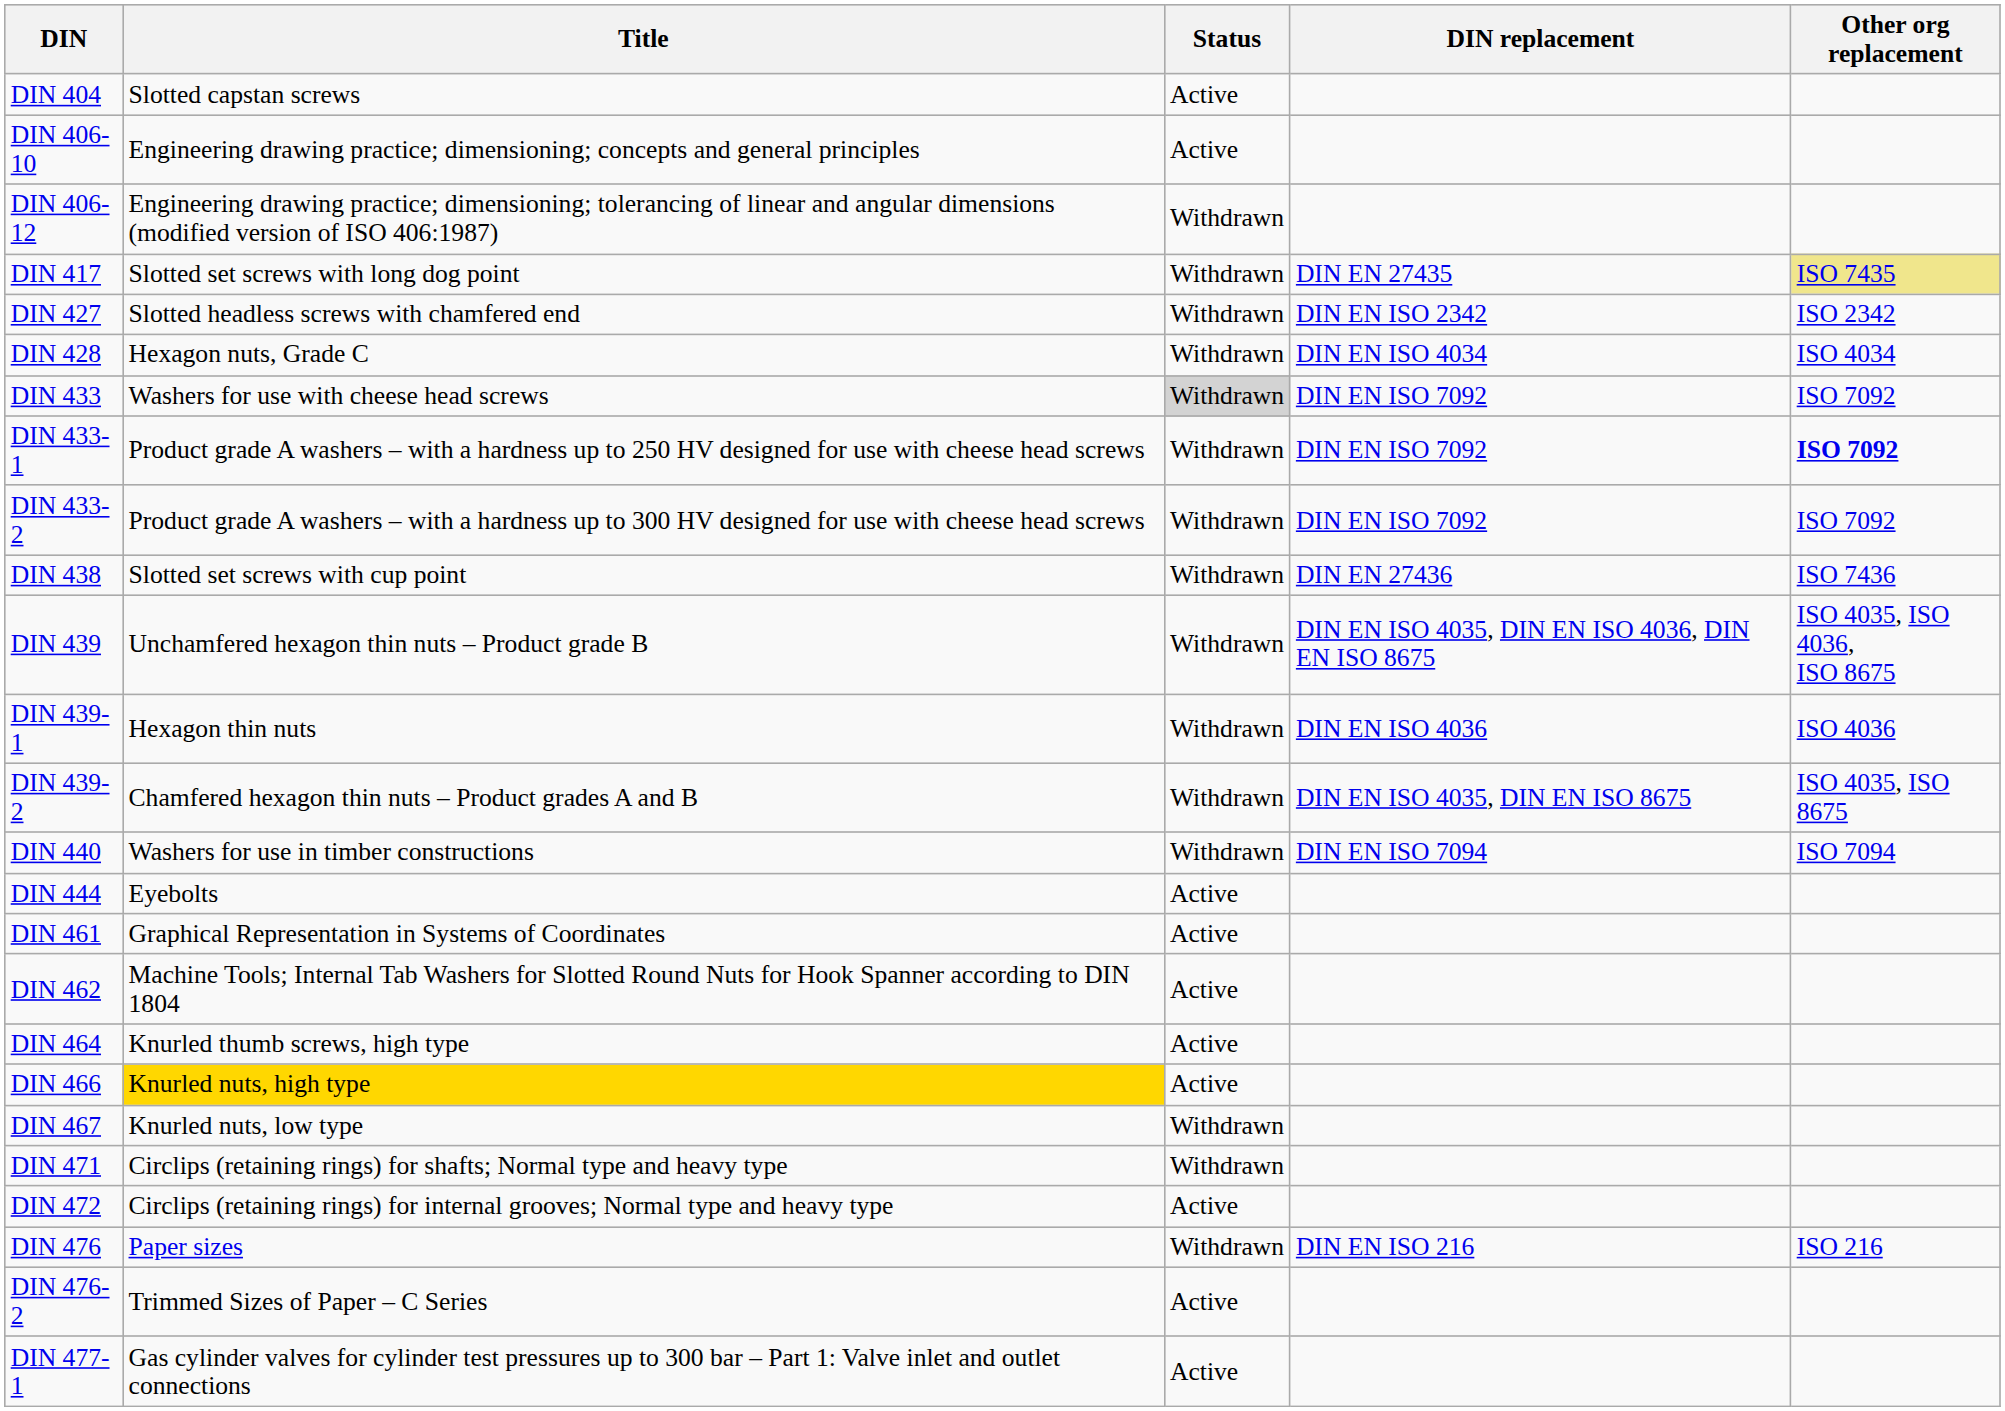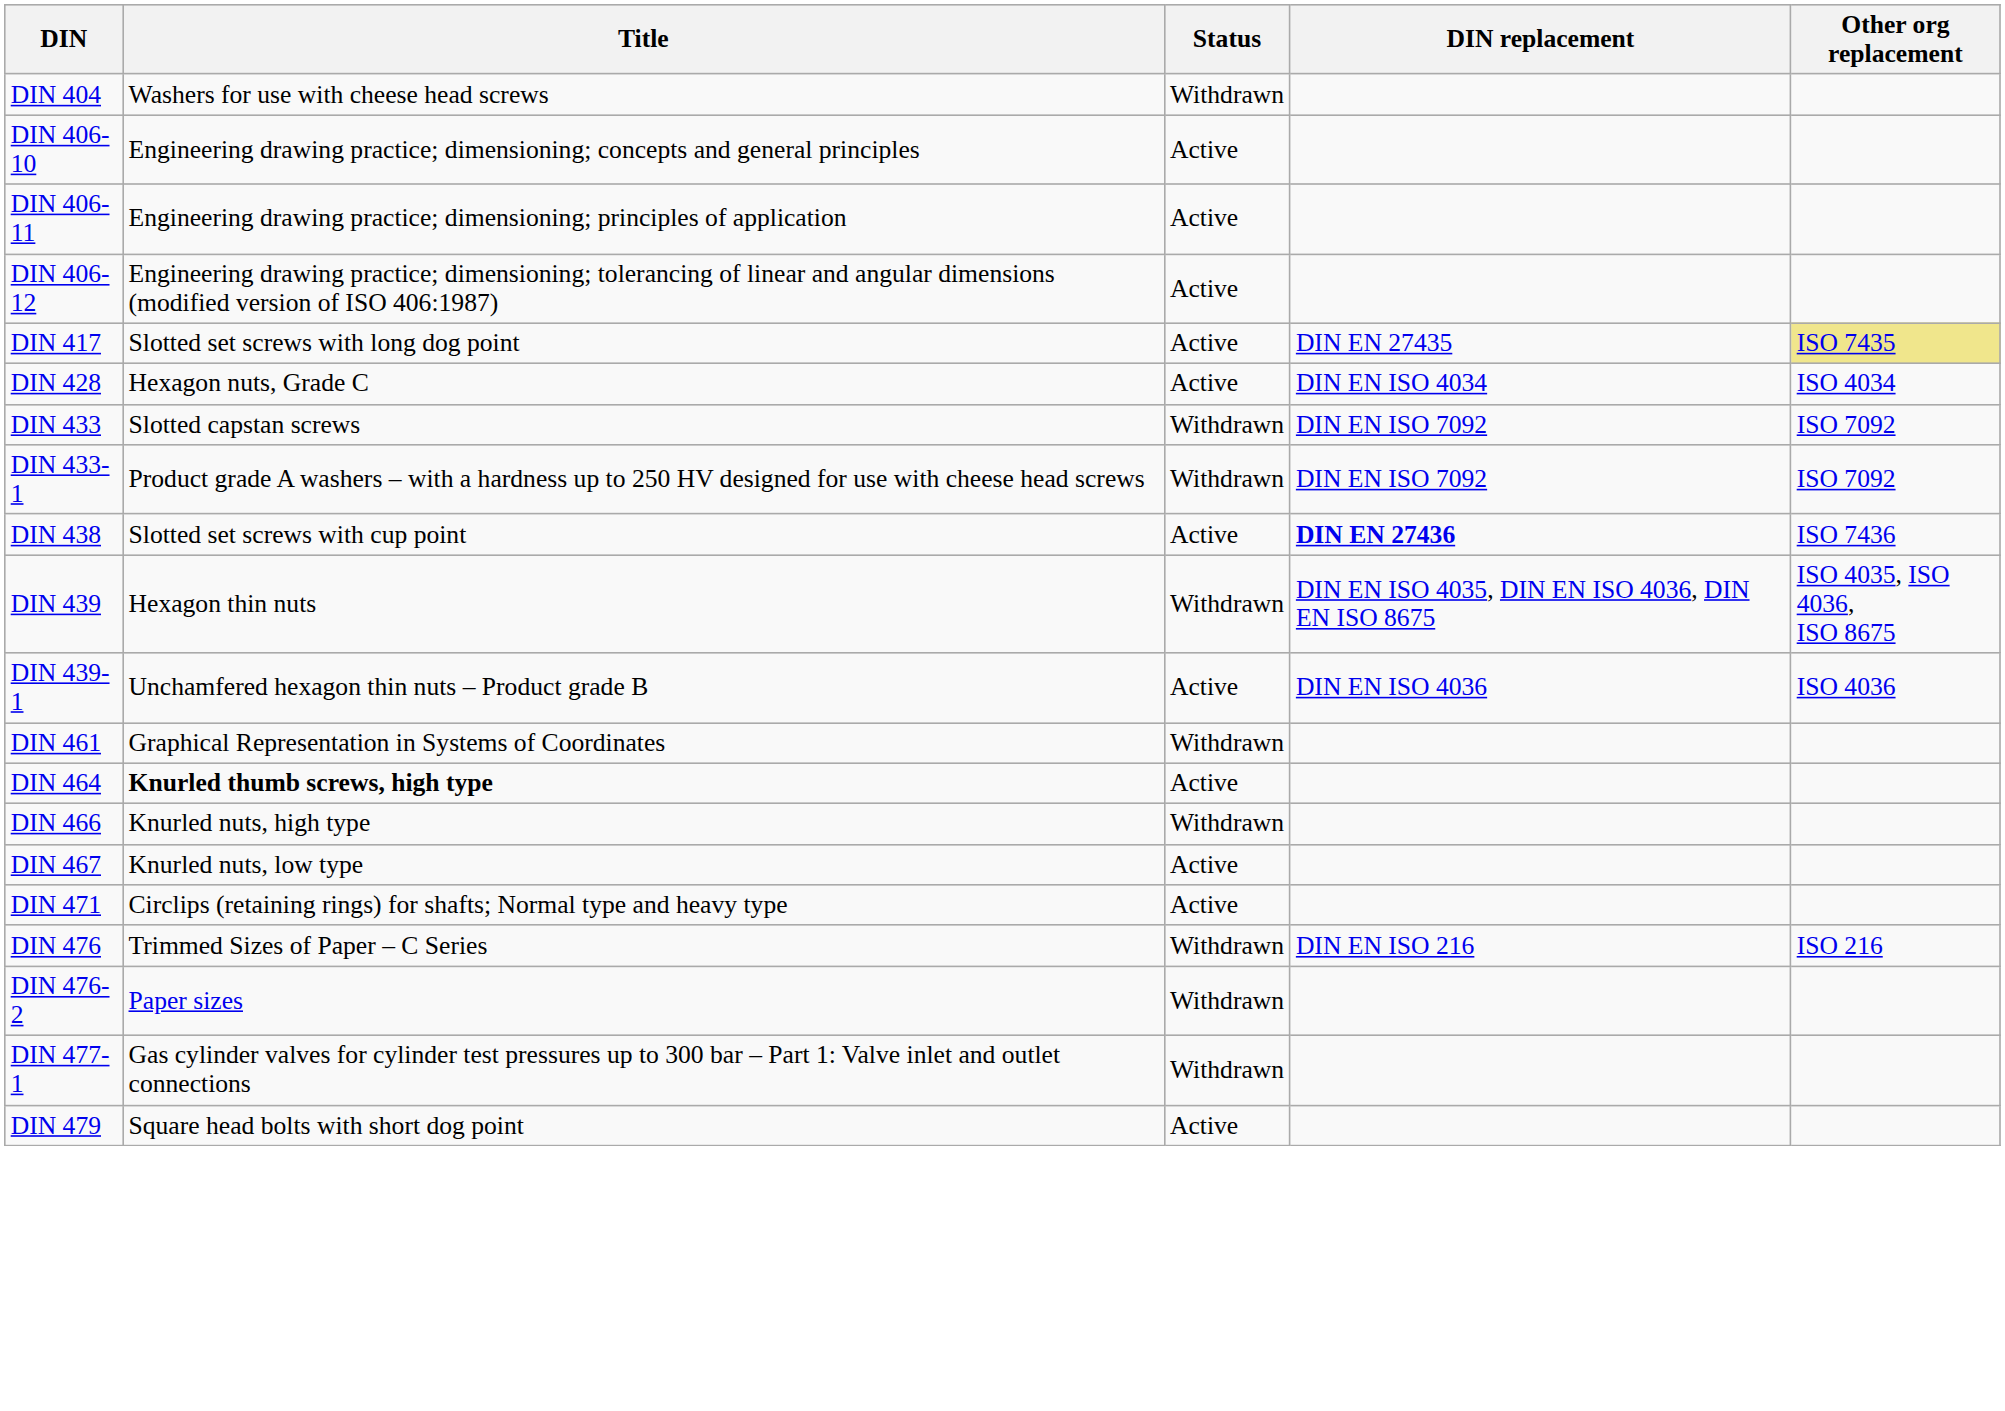DIN 404 | Title: Slotted capstan screws -> Washers for use with cheese head screws
DIN 404 | Status: Active -> Withdrawn
+ row: DIN 406-11 | Engineering drawing practice; dimensioning; principles of application | Active
DIN 406-12 | Status: Withdrawn -> Active
DIN 417 | Status: Withdrawn -> Active
- row: DIN 427 | Slotted headless screws with chamfered end | Withdrawn | DIN EN ISO 2342 | ISO 2342
DIN 428 | Status: Withdrawn -> Active
DIN 433 | Title: Washers for use with cheese head screws -> Slotted capstan screws
DIN 433 | Status: lightgrey background -> no background
DIN 433-1 | Other org replacement: bold -> normal
- row: DIN 433-2 | Product grade A washers – with a hardness up to 300 HV designed for use with cheese head screws | Withdrawn | DIN EN ISO 7092 | ISO 7092
DIN 438 | Status: Withdrawn -> Active
DIN 438 | DIN replacement: normal -> bold
DIN 439 | Title: Unchamfered hexagon thin nuts – Product grade B -> Hexagon thin nuts
DIN 439-1 | Title: Hexagon thin nuts -> Unchamfered hexagon thin nuts – Product grade B
DIN 439-1 | Status: Withdrawn -> Active
- row: DIN 439-2 | Chamfered hexagon thin nuts – Product grades A and B | Withdrawn | DIN EN ISO 4035, DIN EN ISO 8675 | ISO 4035, ISO 8675
- row: DIN 440 | Washers for use in timber constructions | Withdrawn | DIN EN ISO 7094 | ISO 7094
- row: DIN 444 | Eyebolts | Active
DIN 461 | Status: Active -> Withdrawn
- row: DIN 462 | Machine Tools; Internal Tab Washers for Slotted Round Nuts for Hook Spanner according to DIN 1804 | Active
DIN 464 | Title: normal -> bold
DIN 466 | Title: gold background -> no background
DIN 466 | Status: Active -> Withdrawn
DIN 467 | Status: Withdrawn -> Active
DIN 471 | Status: Withdrawn -> Active
- row: DIN 472 | Circlips (retaining rings) for internal grooves; Normal type and heavy type | Active
DIN 476 | Title: Paper sizes -> Trimmed Sizes of Paper – C Series
DIN 476-2 | Title: Trimmed Sizes of Paper – C Series -> Paper sizes
DIN 476-2 | Status: Active -> Withdrawn
DIN 477-1 | Status: Active -> Withdrawn
+ row: DIN 479 | Square head bolts with short dog point | Active
